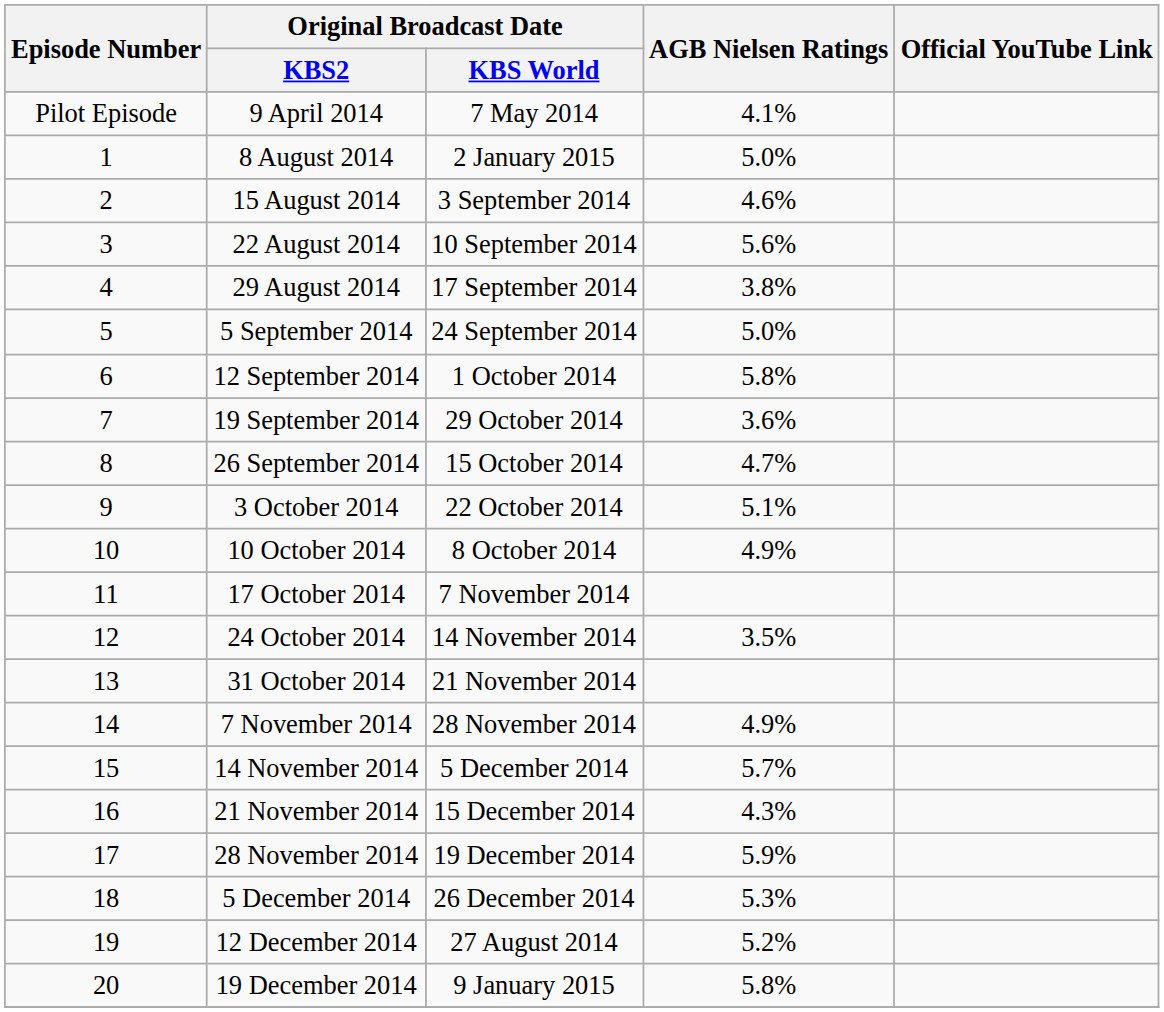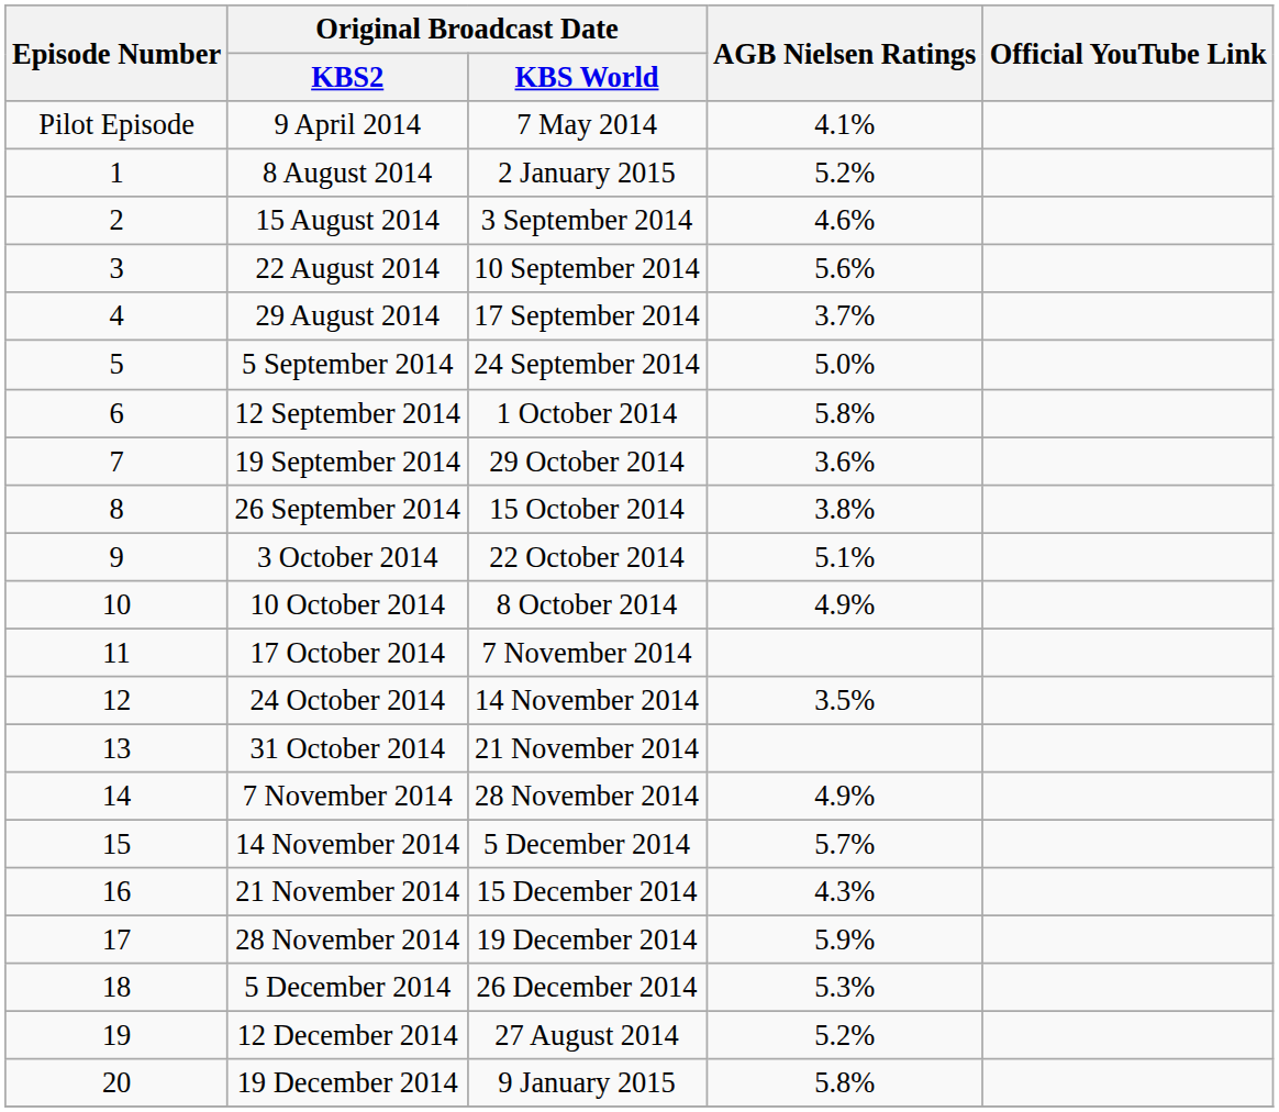8 August 2014 | AGB Nielsen Ratings: 5.0% -> 5.2%
29 August 2014 | AGB Nielsen Ratings: 3.8% -> 3.7%
26 September 2014 | AGB Nielsen Ratings: 4.7% -> 3.8%
